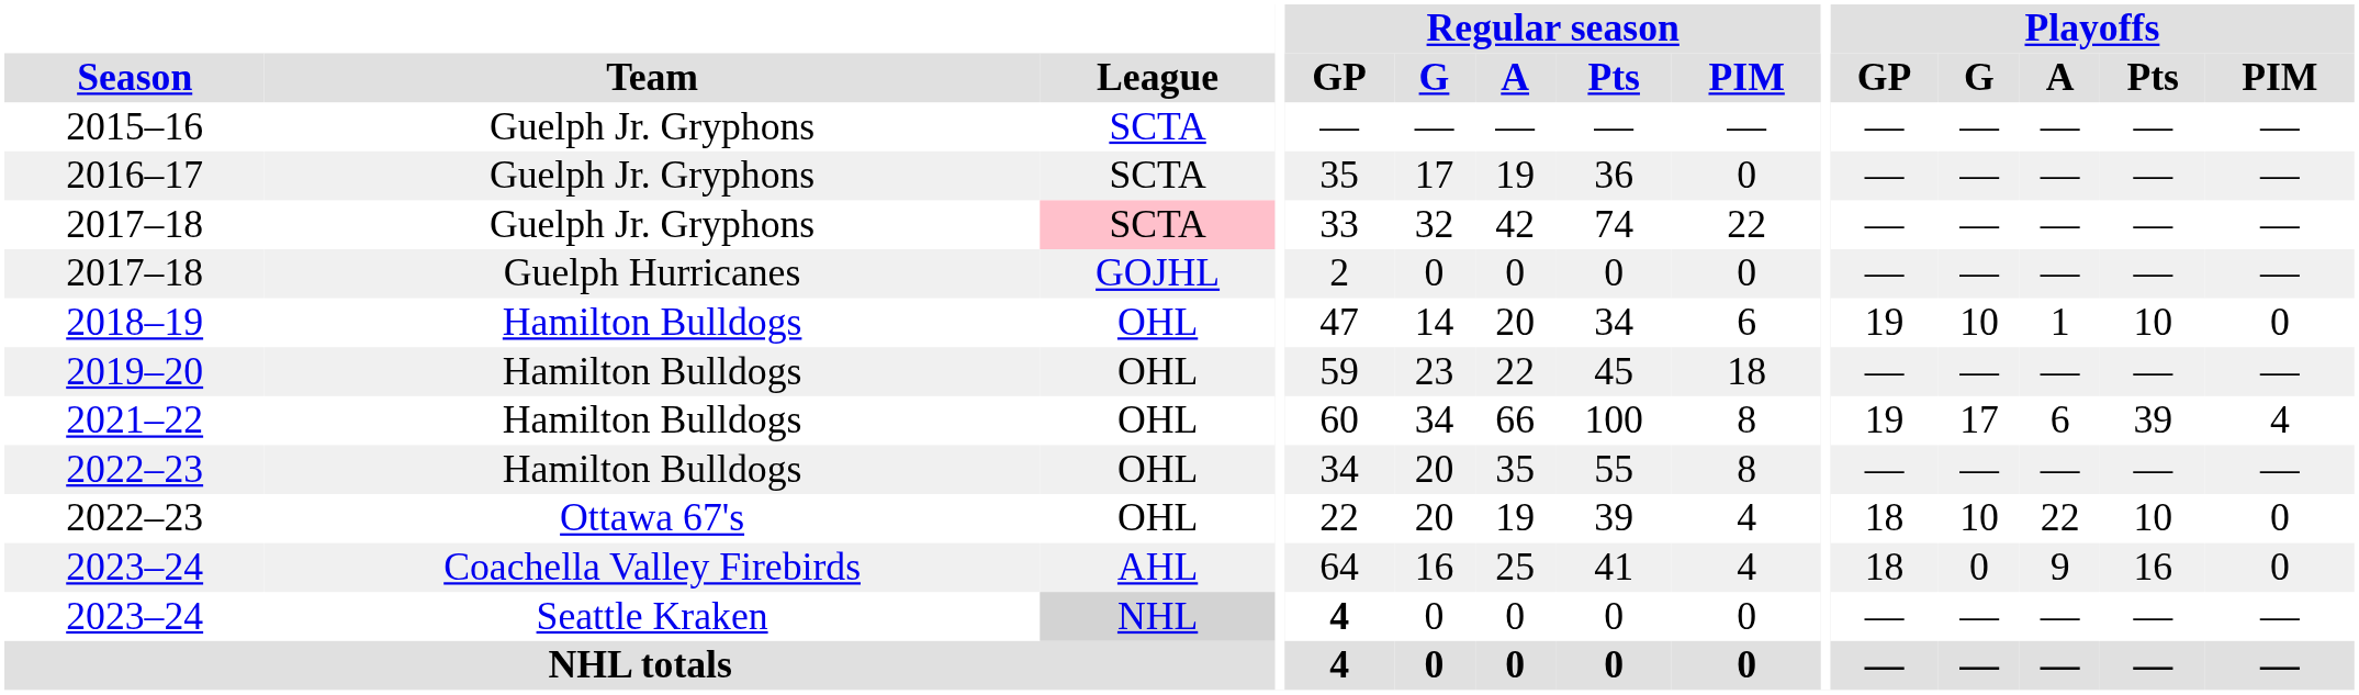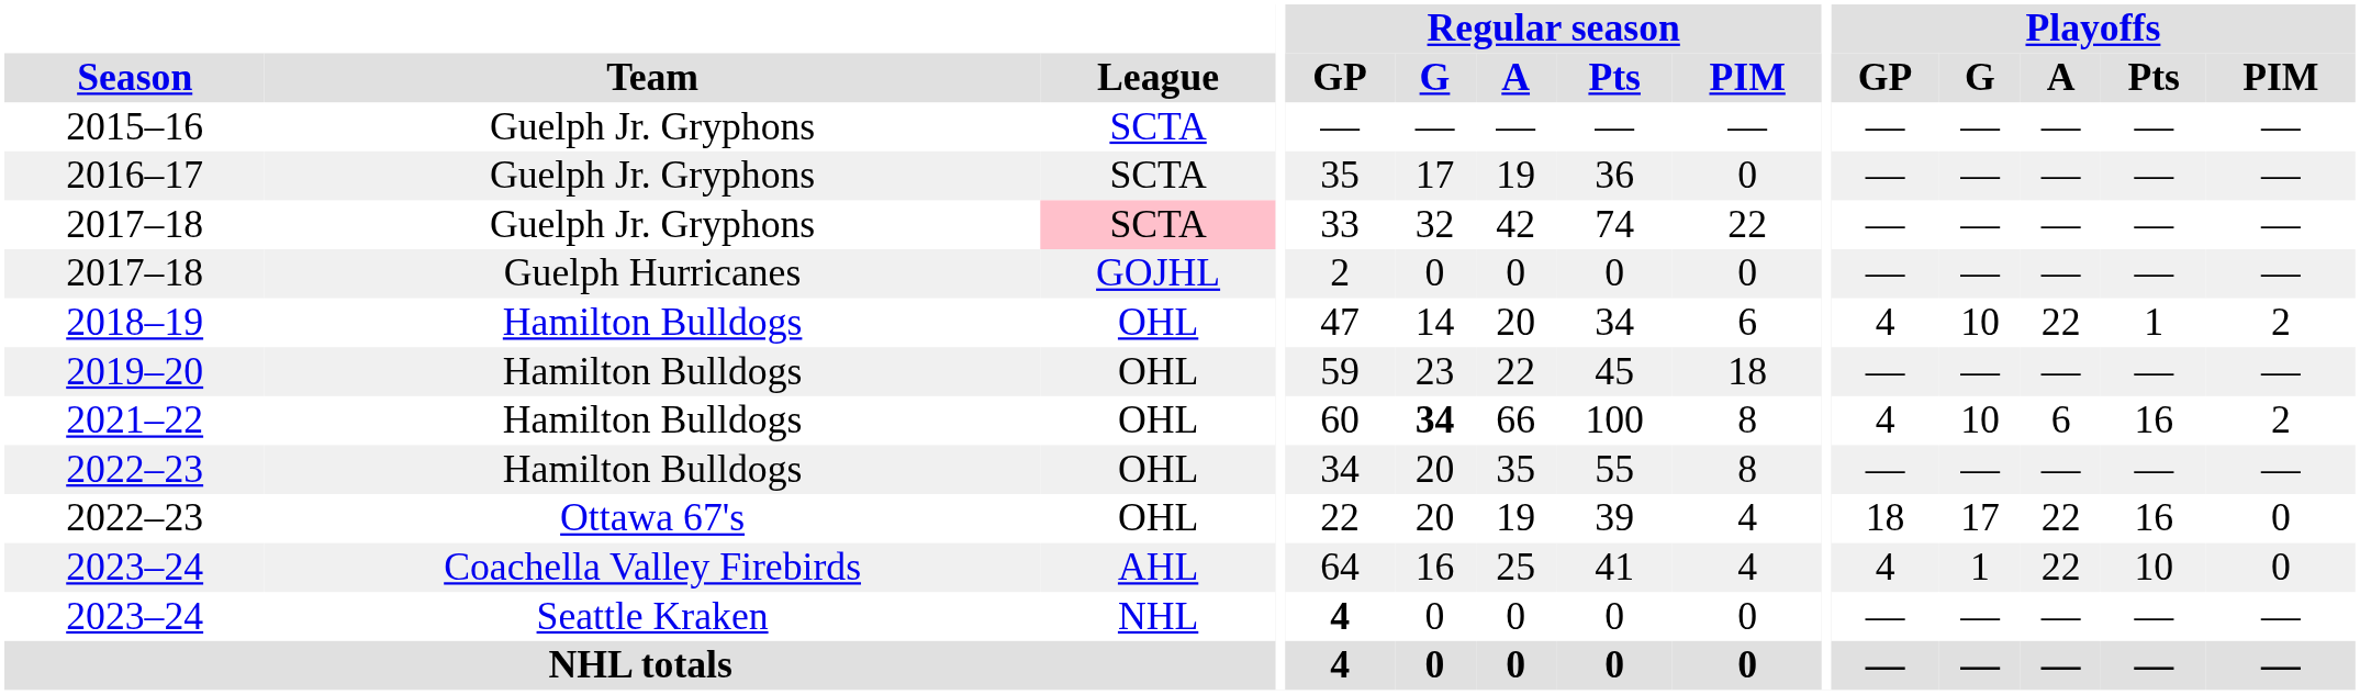2018–19 | Playoffs / GP: 19 -> 4
2018–19 | Playoffs / A: 1 -> 22
2018–19 | Playoffs / Pts: 10 -> 1
2018–19 | Playoffs / PIM: 0 -> 2
2021–22 | Regular season / G: normal -> bold
2021–22 | Playoffs / GP: 19 -> 4
2021–22 | Playoffs / G: 17 -> 10
2021–22 | Playoffs / Pts: 39 -> 16
2021–22 | Playoffs / PIM: 4 -> 2
2022–23 / Ottawa 67's | Playoffs / G: 10 -> 17
2022–23 / Ottawa 67's | Playoffs / Pts: 10 -> 16
2023–24 / Coachella Valley Firebirds | Playoffs / GP: 18 -> 4
2023–24 / Coachella Valley Firebirds | Playoffs / G: 0 -> 1
2023–24 / Coachella Valley Firebirds | Playoffs / A: 9 -> 22
2023–24 / Coachella Valley Firebirds | Playoffs / Pts: 16 -> 10
2023–24 / Seattle Kraken | League: lightgrey background -> no background
